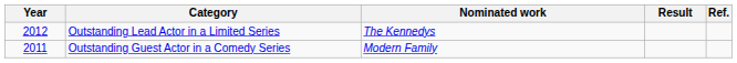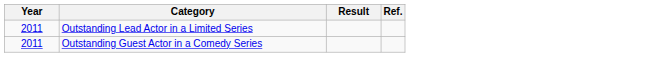- column: Nominated work | The Kennedys | Modern Family
Outstanding Lead Actor in a Limited Series | Year: 2012 -> 2011
